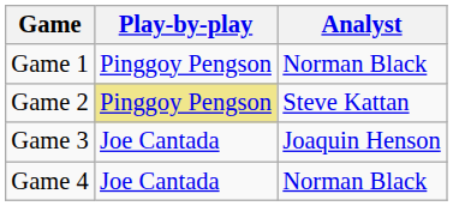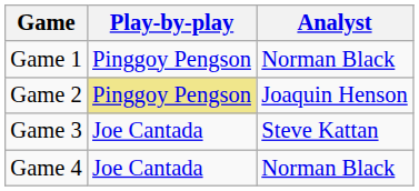Game 2 | Analyst: Steve Kattan -> Joaquin Henson
Game 3 | Analyst: Joaquin Henson -> Steve Kattan
